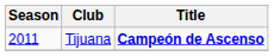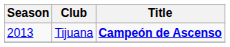Tijuana | Season: 2011 -> 2013
